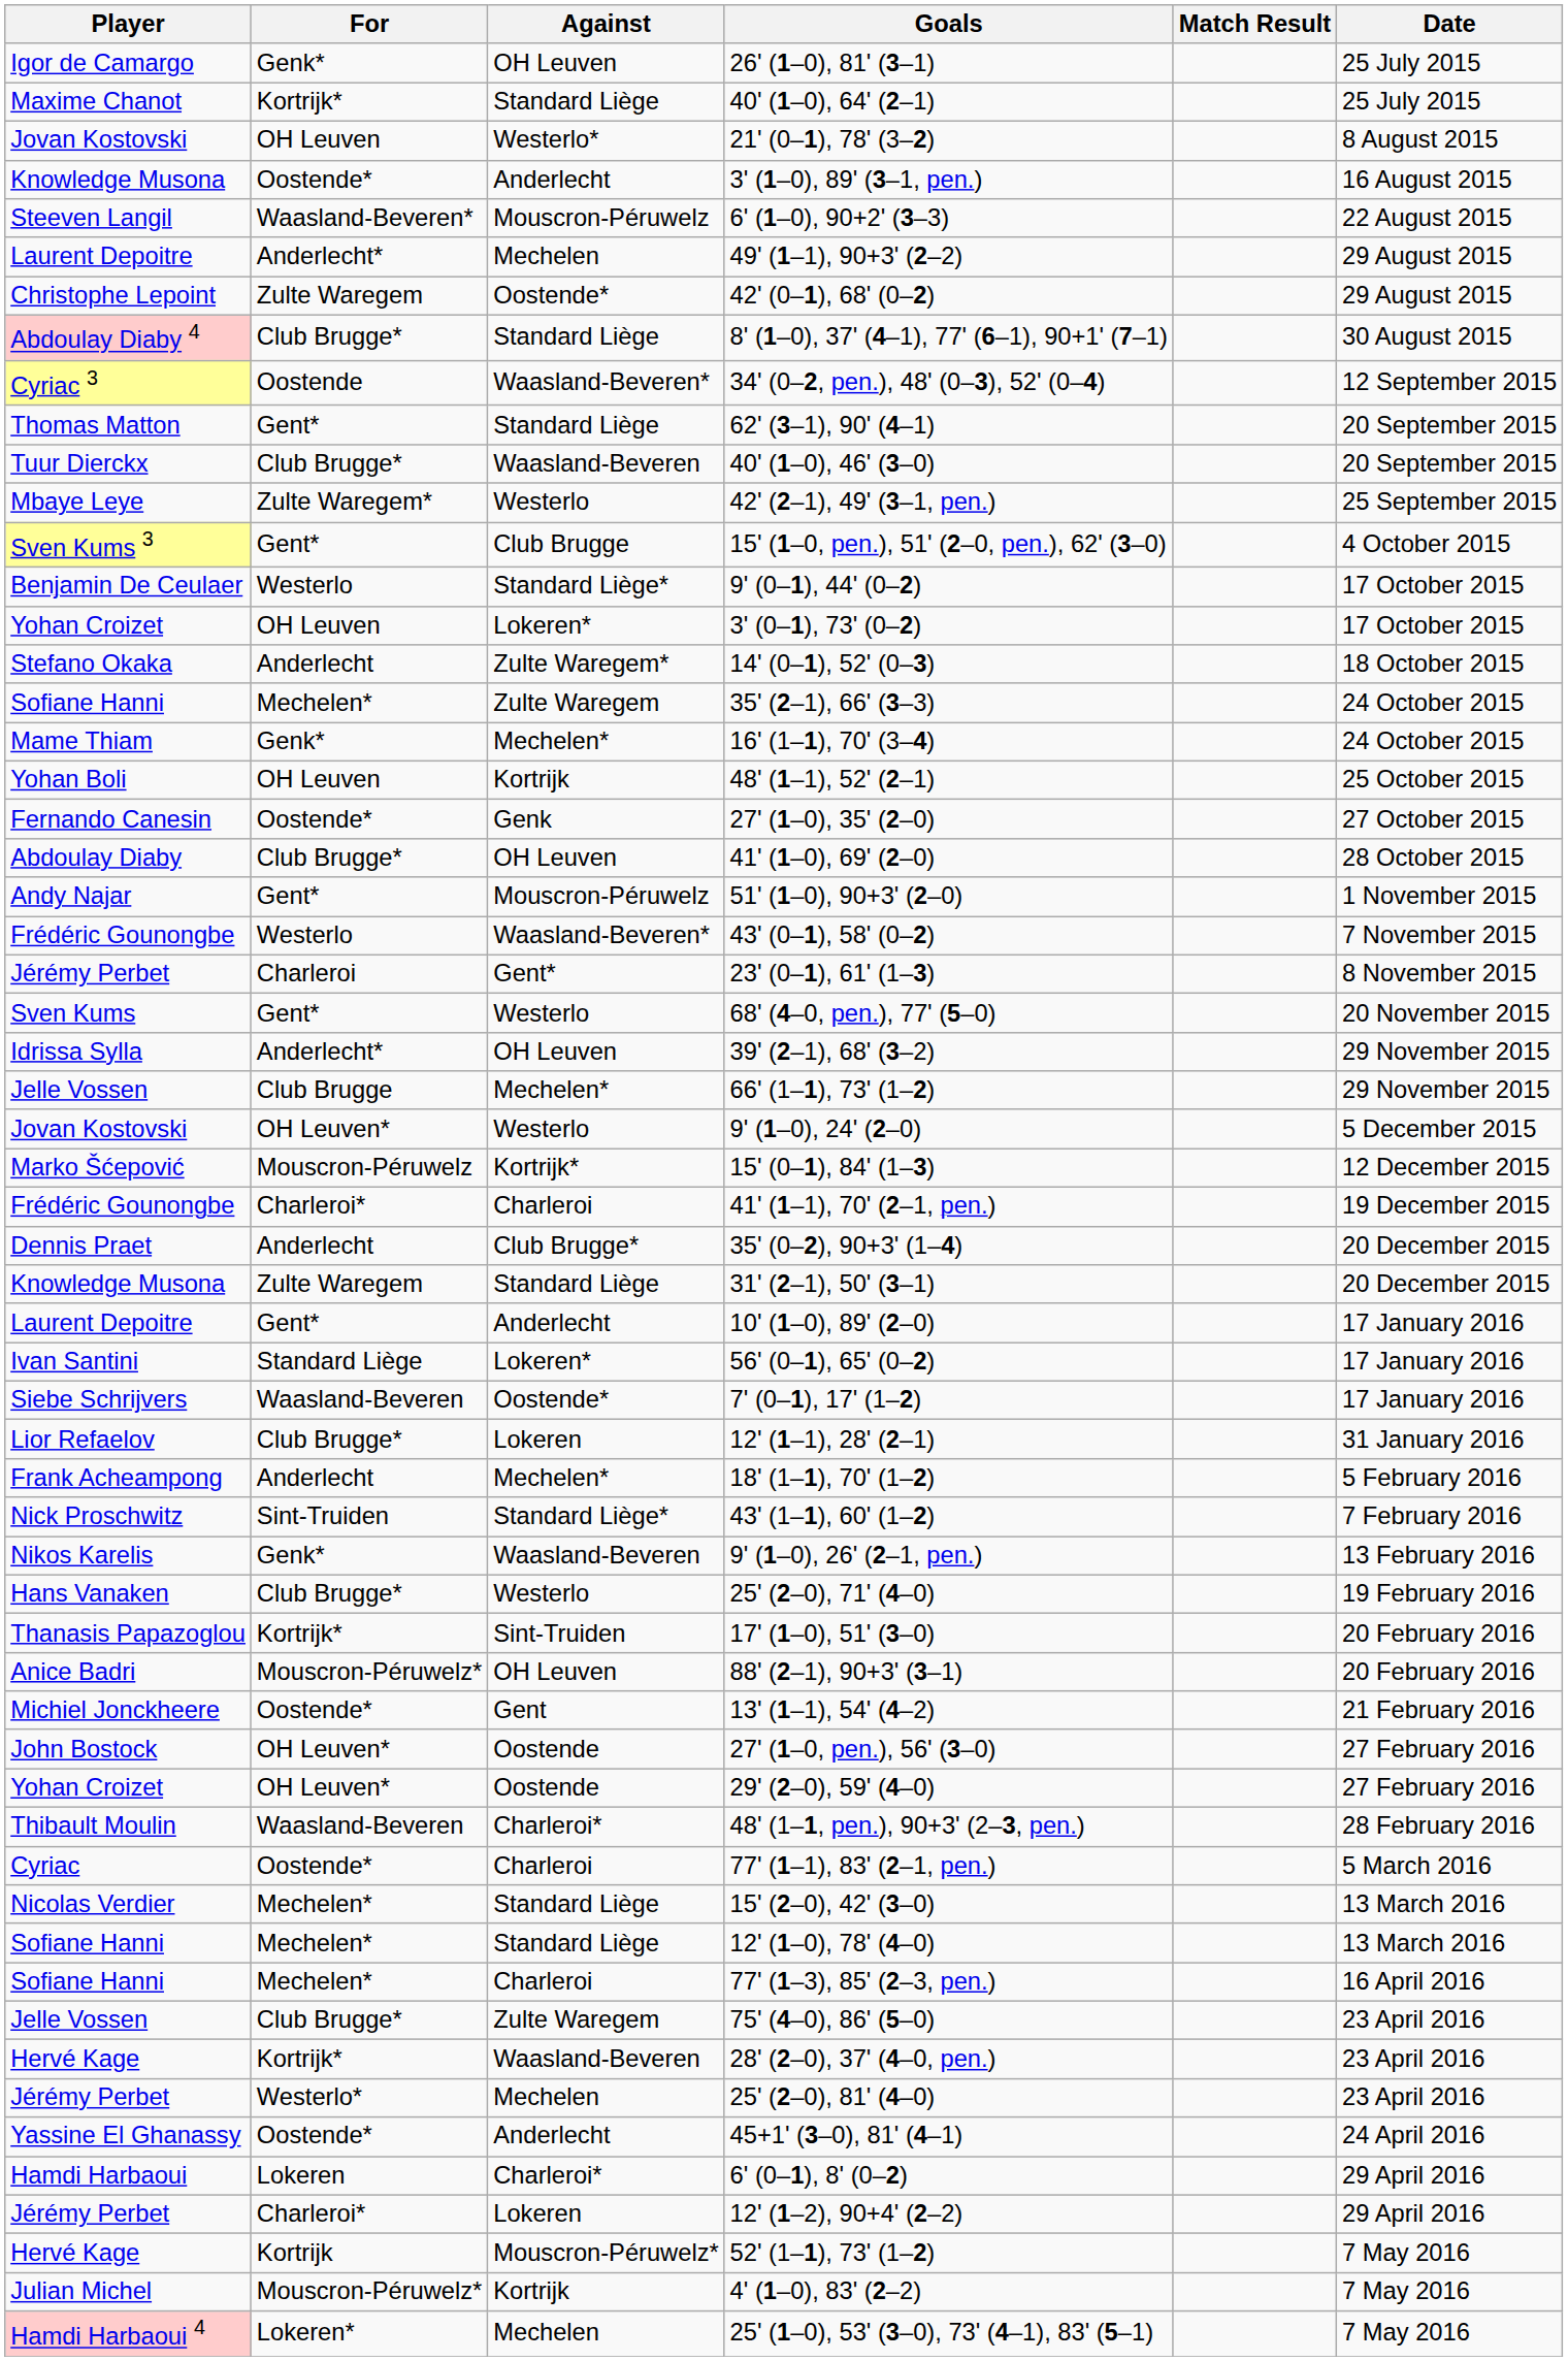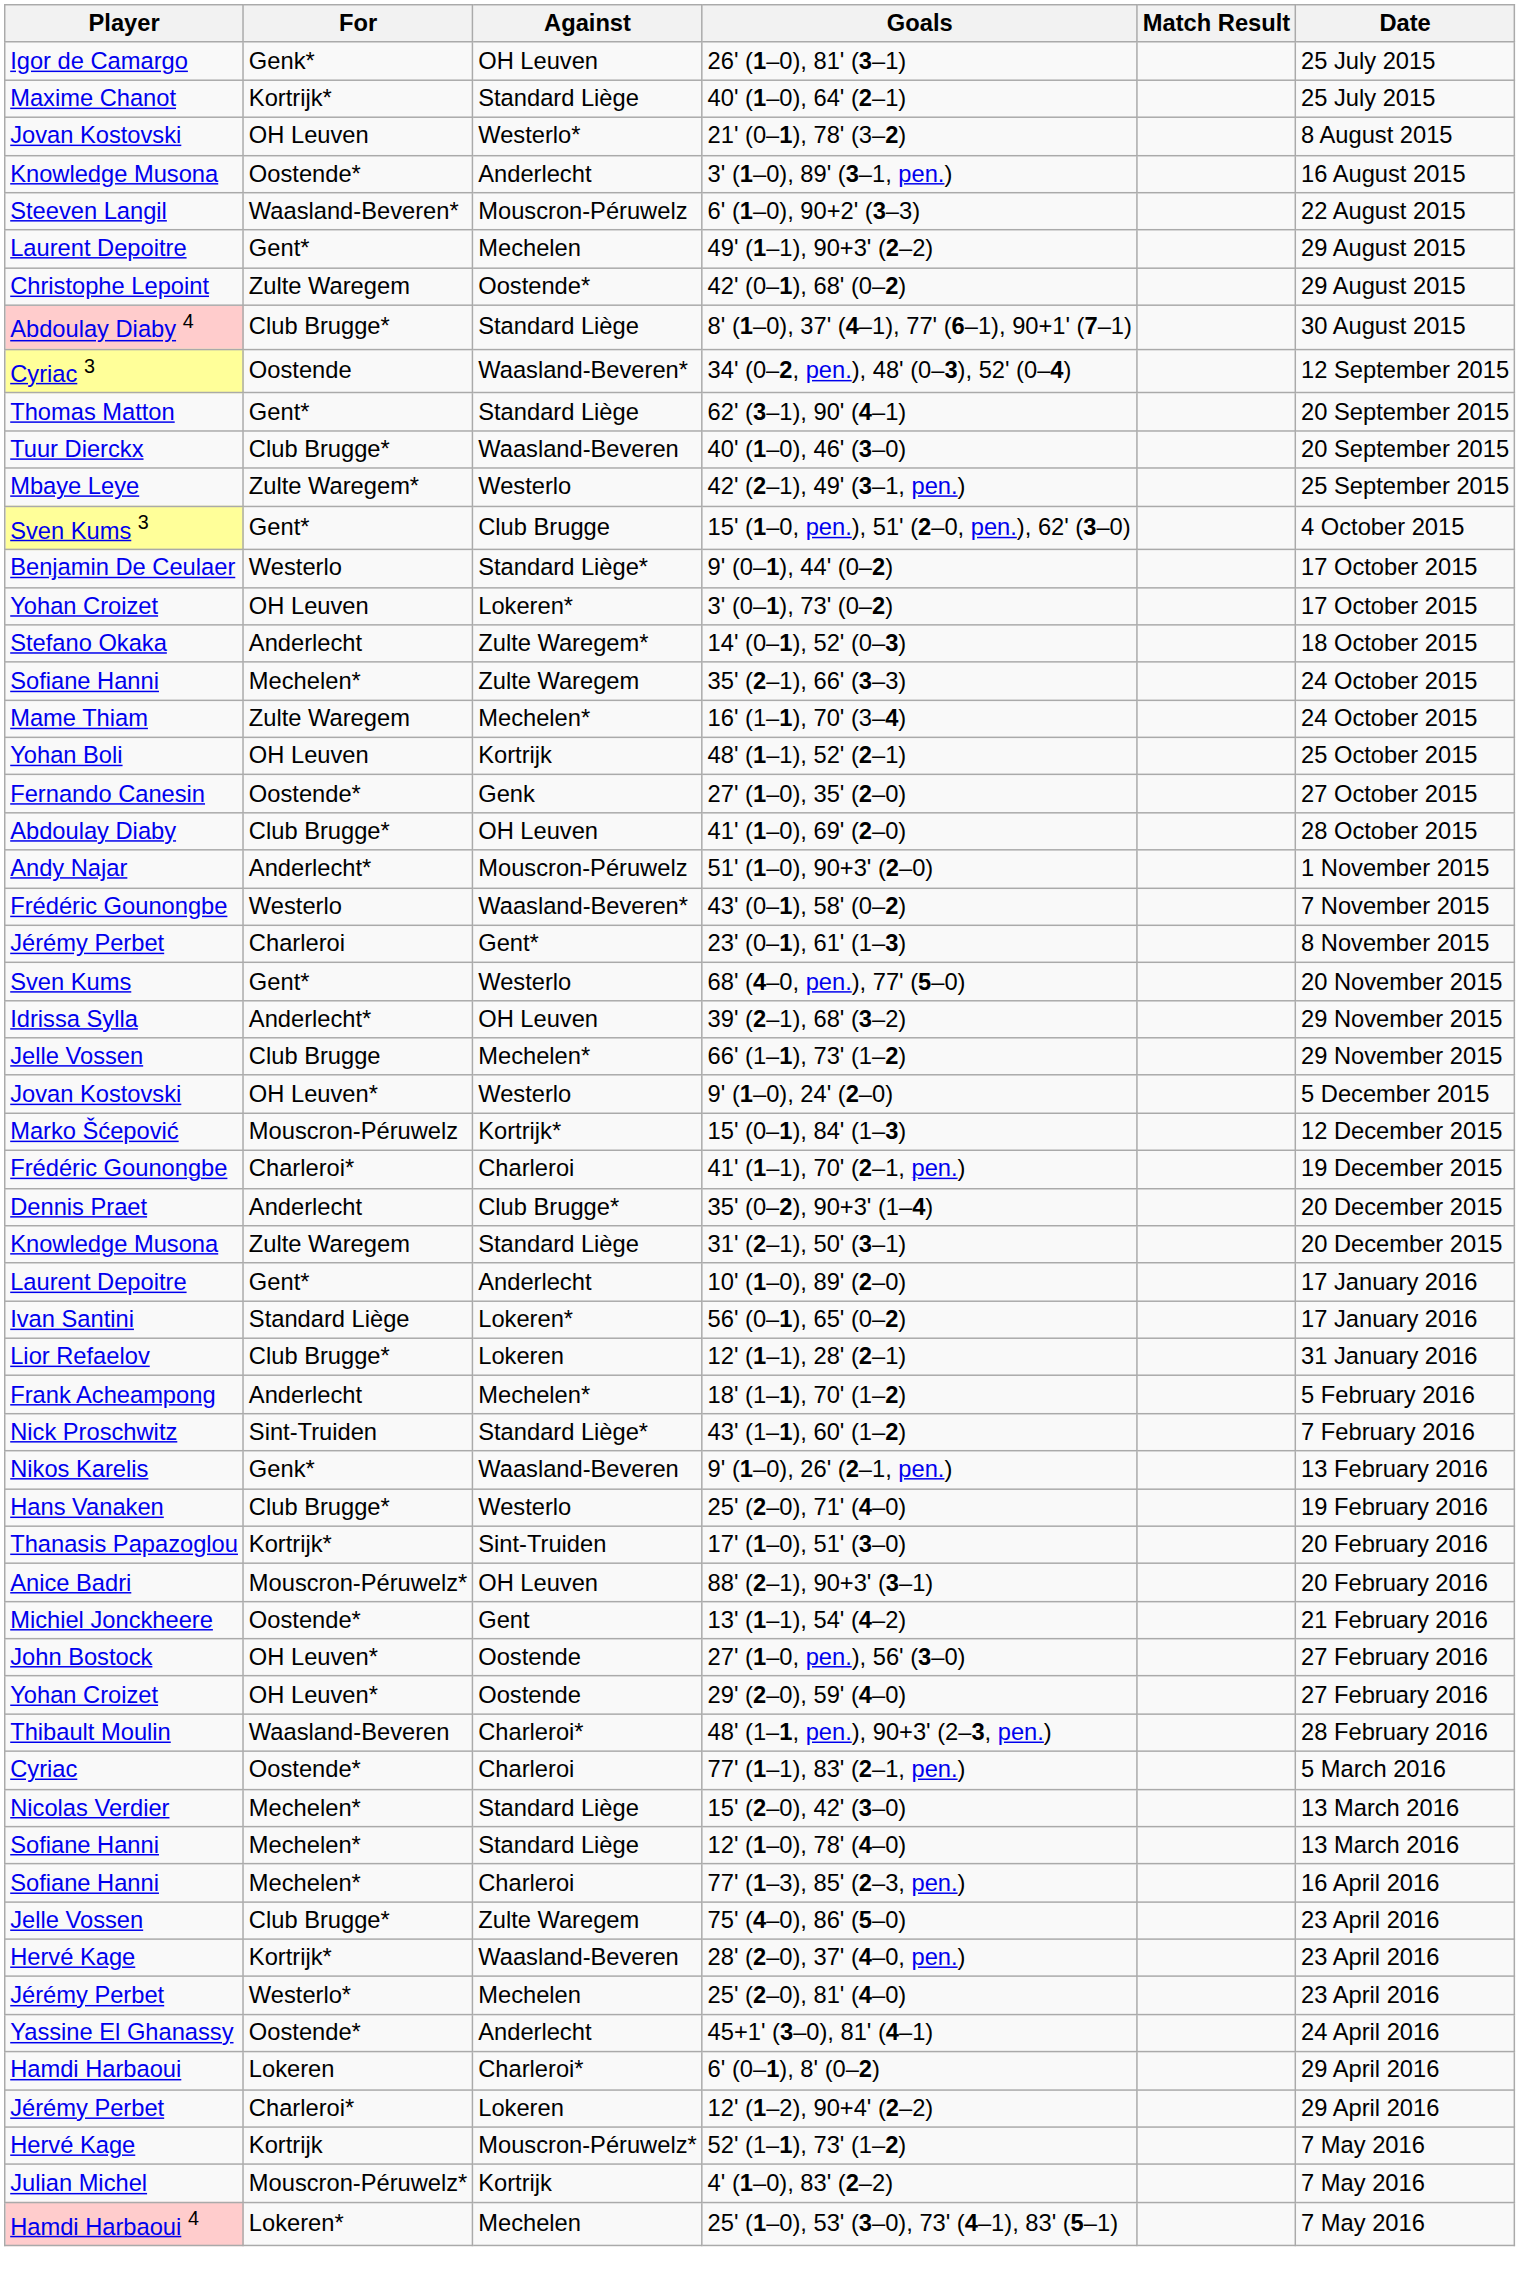49' (1–1), 90+3' (2–2) | For: Anderlecht* -> Gent*
16' (1–1), 70' (3–4) | For: Genk* -> Zulte Waregem
51' (1–0), 90+3' (2–0) | For: Gent* -> Anderlecht*
- row: Siebe Schrijvers | Waasland-Beveren | Oostende* | 7' (0–1), 17' (1–2) | 17 January 2016
